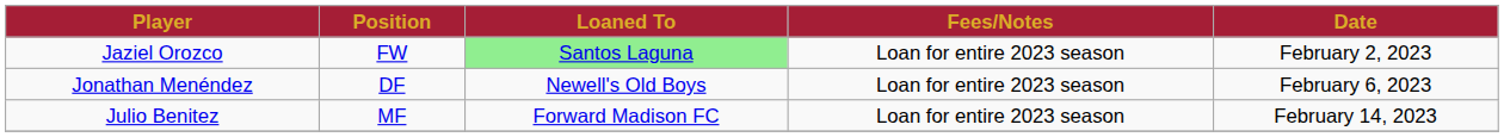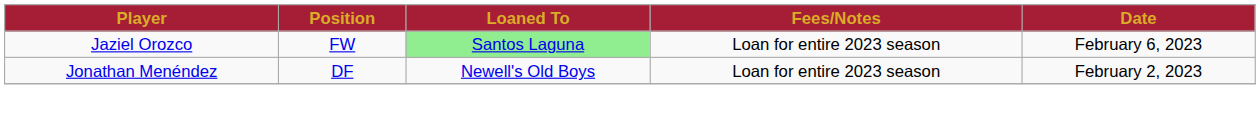Jaziel Orozco | Date: February 2, 2023 -> February 6, 2023
Jonathan Menéndez | Date: February 6, 2023 -> February 2, 2023
- row: Julio Benitez | MF | Forward Madison FC | Loan for entire 2023 season | February 14, 2023
